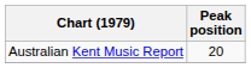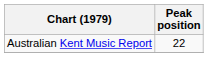Australian Kent Music Report | Peak position: 20 -> 22
